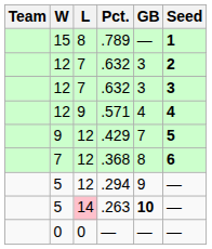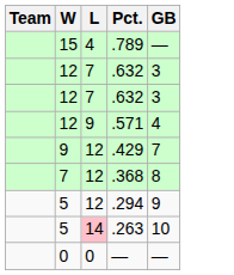- column: Seed | 1 | 2 | 3 | 4 | 5 | 6 | — | — | —
.789 | L: 8 -> 4
.263 | GB: bold -> normal
